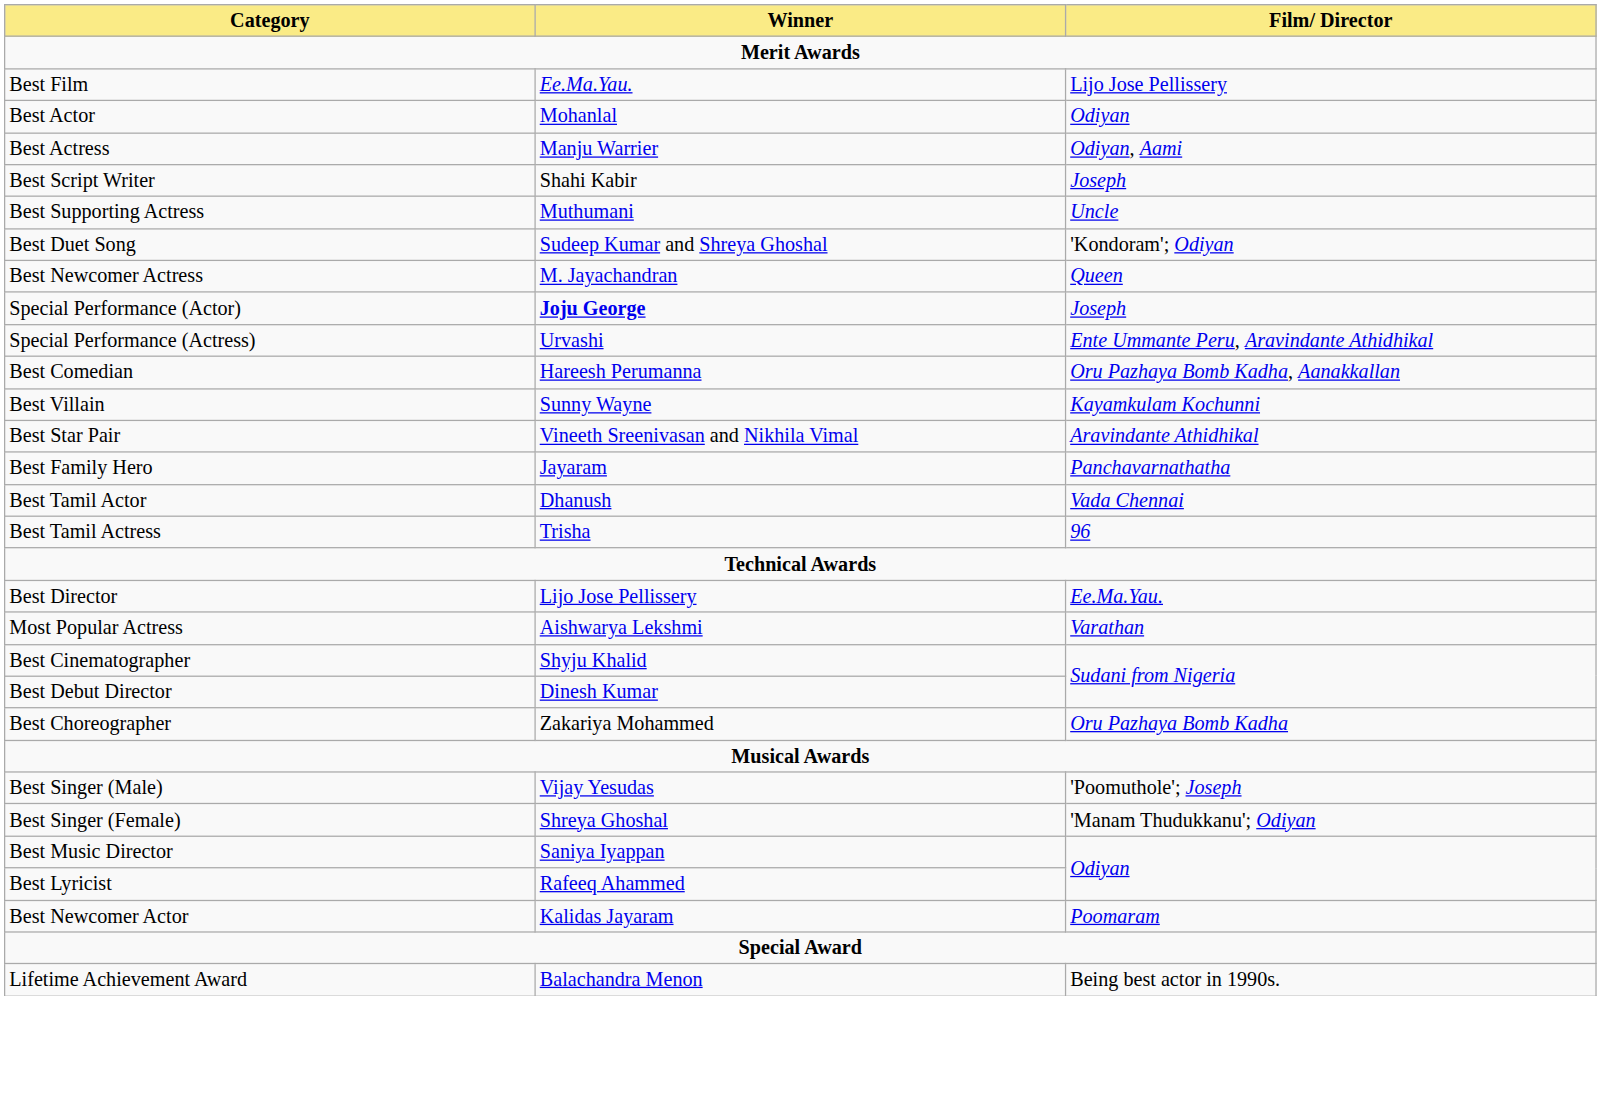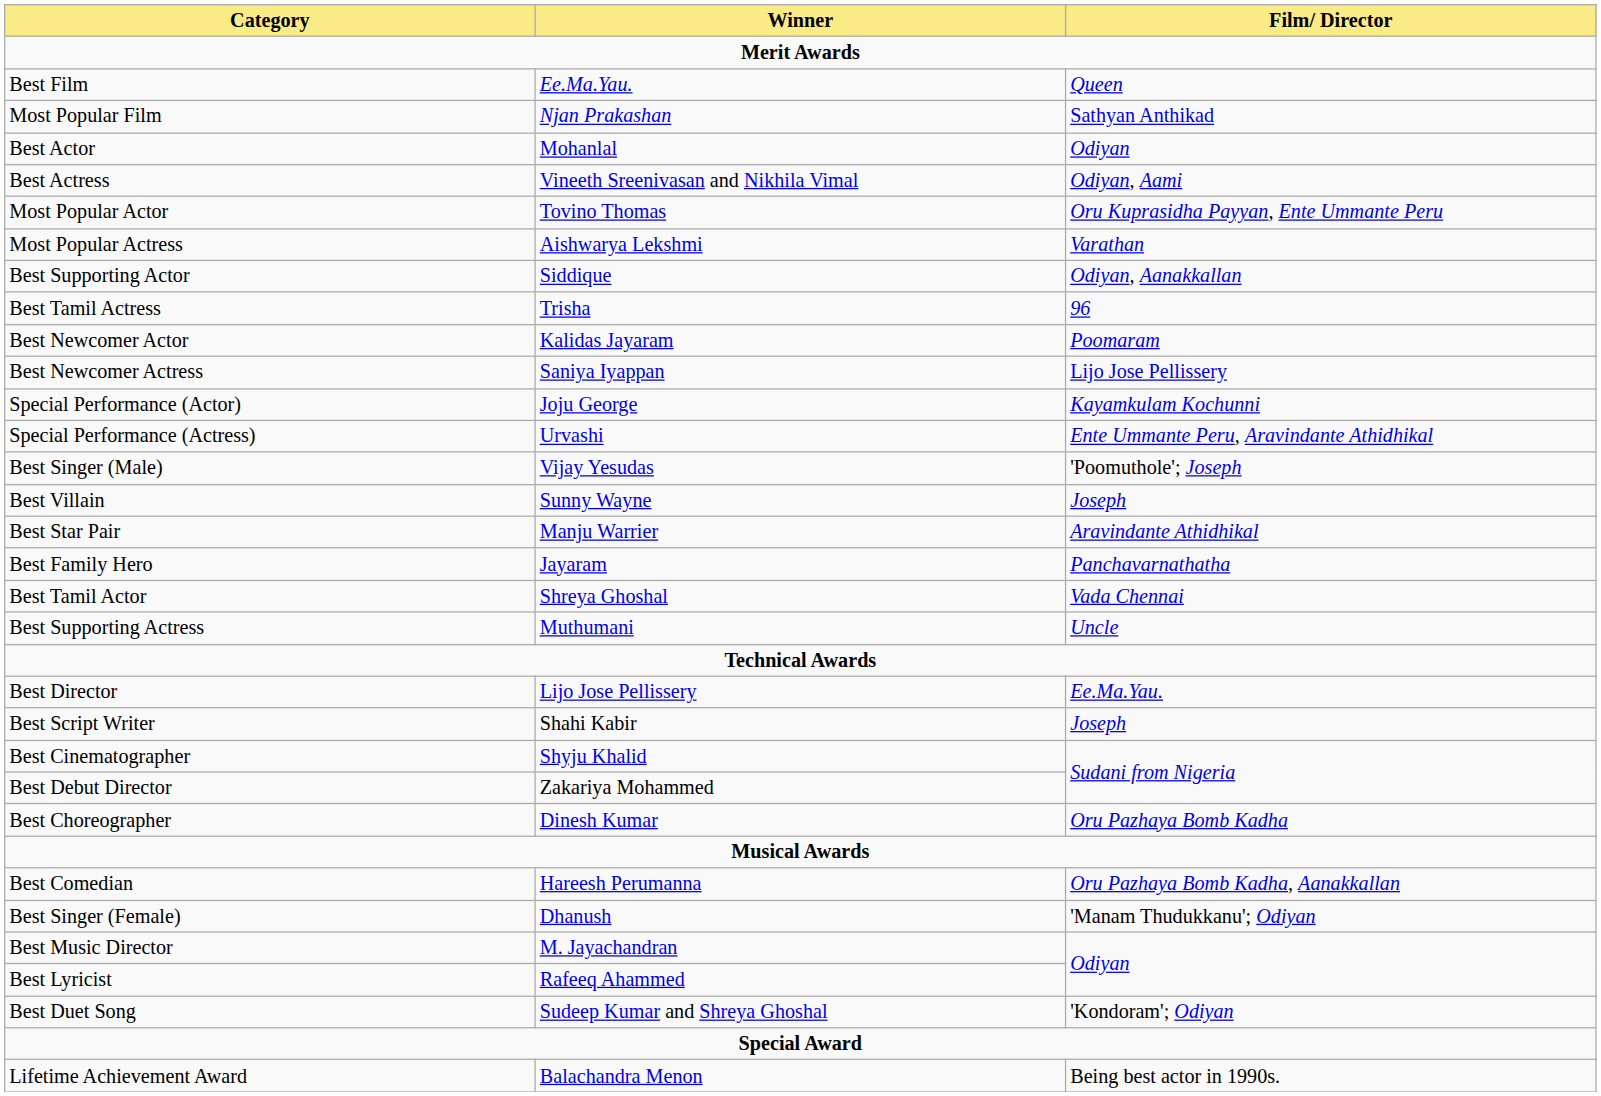Best Film | Film/ Director: Lijo Jose Pellissery -> Queen
+ row: Most Popular Film | Njan Prakashan | Sathyan Anthikad
Best Actress | Winner: Manju Warrier -> Vineeth Sreenivasan and Nikhila Vimal
+ row: Most Popular Actor | Tovino Thomas | Oru Kuprasidha Payyan, Ente Ummante Peru
rows swapped: Most Popular Actress <-> Best Script Writer
+ row: Best Supporting Actor | Siddique | Odiyan, Aanakkallan
rows swapped: Best Supporting Actress <-> Best Tamil Actress
rows swapped: Best Newcomer Actor <-> Best Duet Song
Best Newcomer Actress | Winner: M. Jayachandran -> Saniya Iyappan
Best Newcomer Actress | Film/ Director: Queen -> Lijo Jose Pellissery
Special Performance (Actor) | Winner: bold -> normal
Special Performance (Actor) | Film/ Director: Joseph -> Kayamkulam Kochunni
rows swapped: Best Comedian <-> Best Singer (Male)
Best Villain | Film/ Director: Kayamkulam Kochunni -> Joseph
Best Star Pair | Winner: Vineeth Sreenivasan and Nikhila Vimal -> Manju Warrier
Best Tamil Actor | Winner: Dhanush -> Shreya Ghoshal
Best Debut Director | Winner: Dinesh Kumar -> Zakariya Mohammed
Best Choreographer | Winner: Zakariya Mohammed -> Dinesh Kumar
Best Singer (Female) | Winner: Shreya Ghoshal -> Dhanush
Best Music Director | Winner: Saniya Iyappan -> M. Jayachandran
